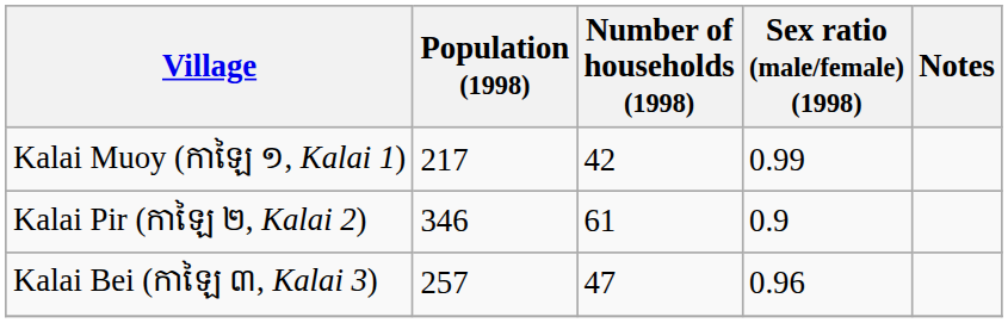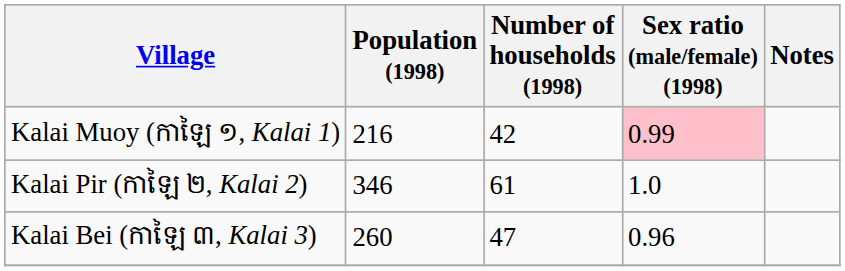Kalai Muoy (កាឡៃ ១, Kalai 1) | Population (1998): 217 -> 216
Kalai Muoy (កាឡៃ ១, Kalai 1) | Sex ratio (male/female) (1998): no background -> pink background
Kalai Pir (កាឡៃ ២, Kalai 2) | Sex ratio (male/female) (1998): 0.9 -> 1.0
Kalai Bei (កាឡៃ ៣, Kalai 3) | Population (1998): 257 -> 260
